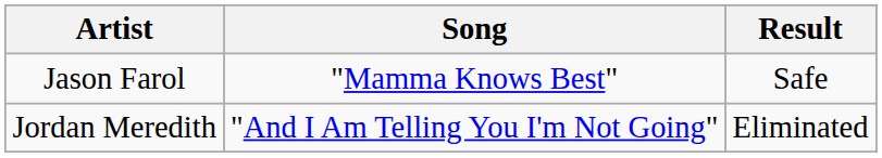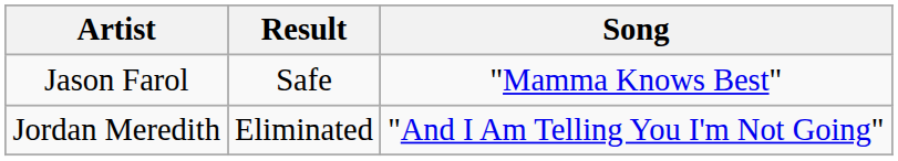columns swapped: Song <-> Result
